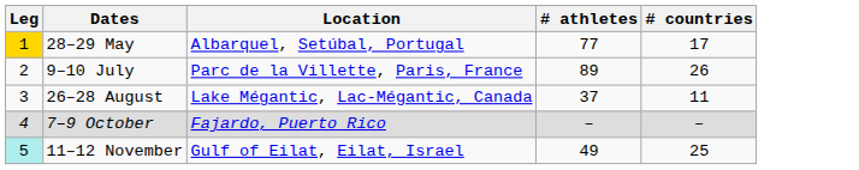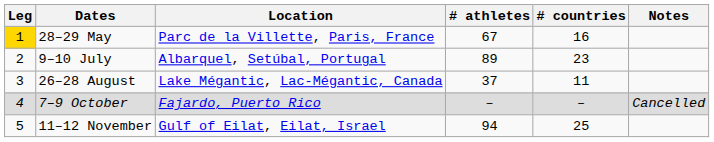+ column: Notes | Cancelled
28–29 May | Location: Albarquel, Setúbal, Portugal -> Parc de la Villette, Paris, France
28–29 May | # athletes: 77 -> 67
28–29 May | # countries: 17 -> 16
9–10 July | Location: Parc de la Villette, Paris, France -> Albarquel, Setúbal, Portugal
9–10 July | # countries: 26 -> 23
11–12 November | Leg: paleturquoise background -> no background
11–12 November | # athletes: 49 -> 94
